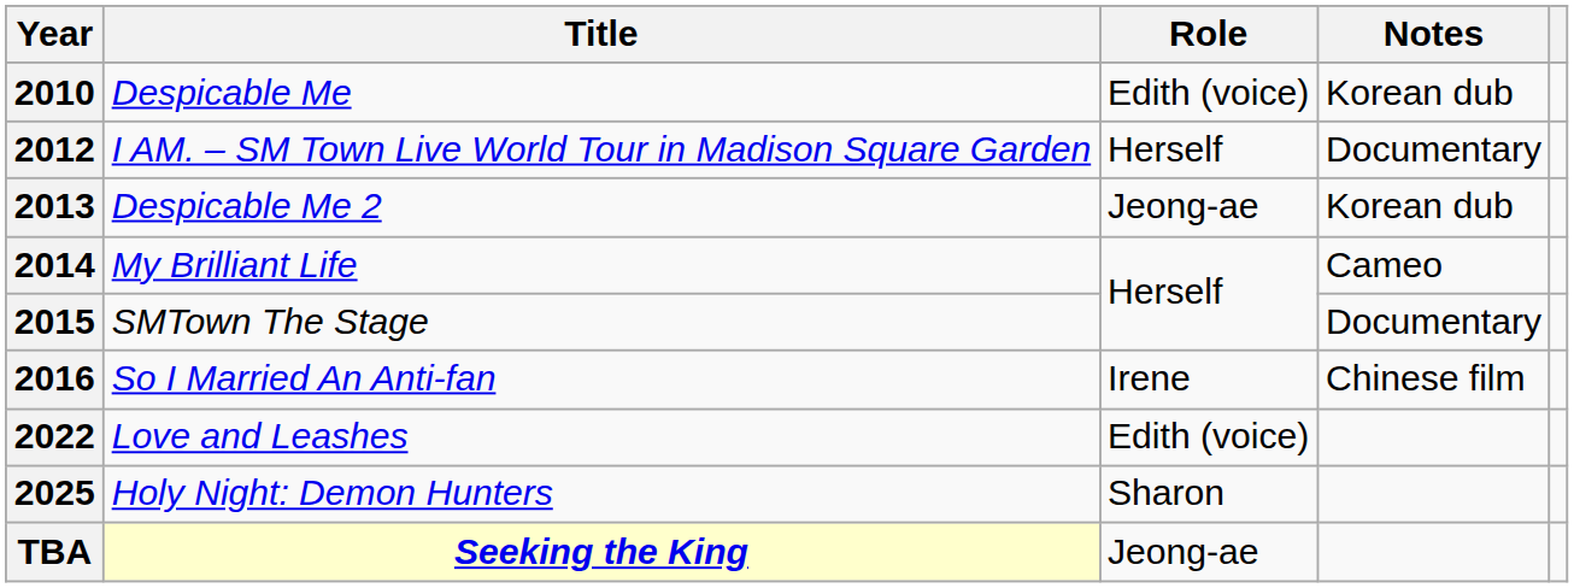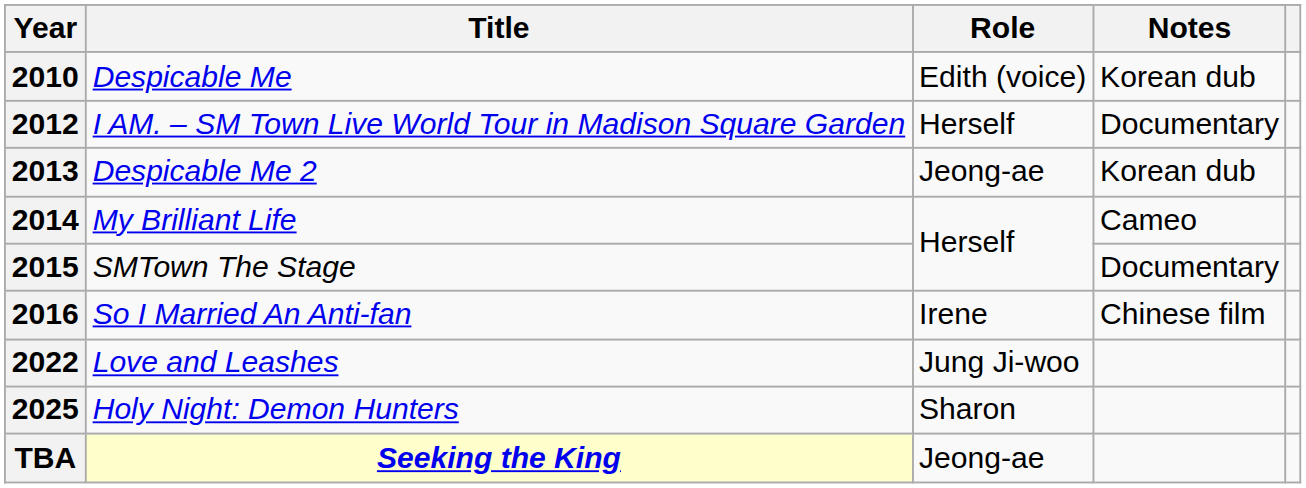2022 | Role: Edith (voice) -> Jung Ji-woo
